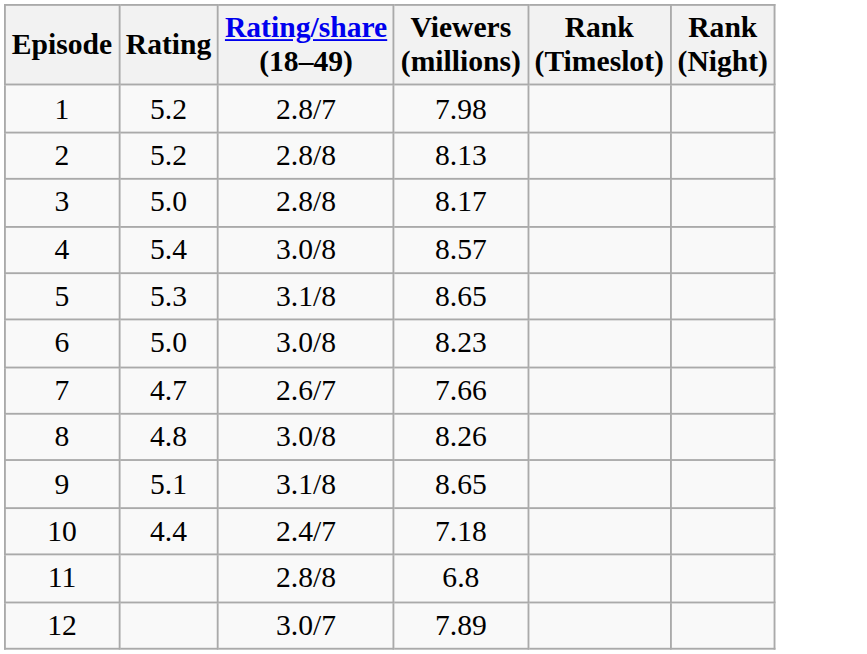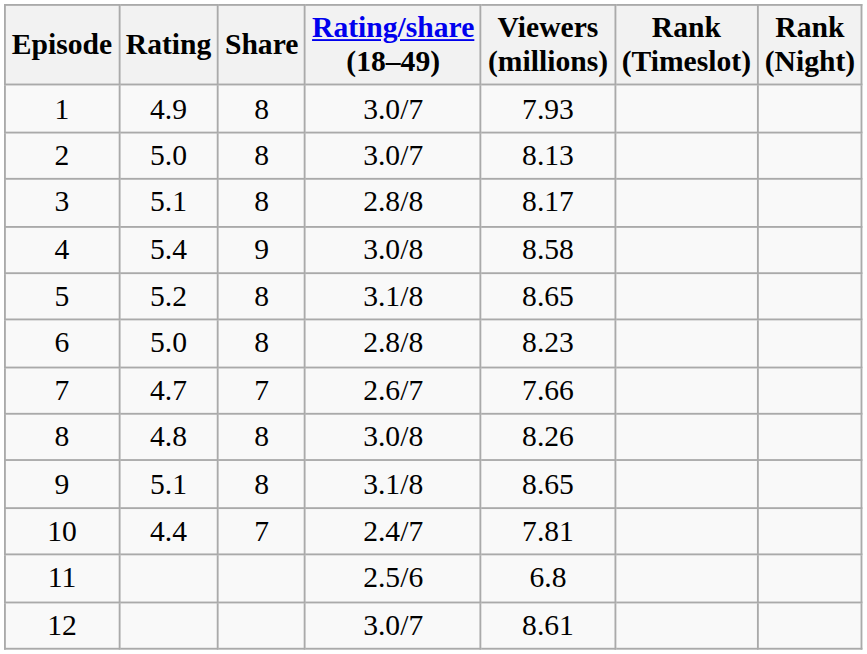+ column: Share | 8 | 8 | 8 | 9 | 8 | 8 | 7 | 8 | 8 | 7
1 | Rating: 5.2 -> 4.9
1 | Rating/share (18–49): 2.8/7 -> 3.0/7
1 | Viewers (millions): 7.98 -> 7.93
2 | Rating: 5.2 -> 5.0
2 | Rating/share (18–49): 2.8/8 -> 3.0/7
3 | Rating: 5.0 -> 5.1
4 | Viewers (millions): 8.57 -> 8.58
5 | Rating: 5.3 -> 5.2
6 | Rating/share (18–49): 3.0/8 -> 2.8/8
10 | Viewers (millions): 7.18 -> 7.81
11 | Rating/share (18–49): 2.8/8 -> 2.5/6
12 | Viewers (millions): 7.89 -> 8.61
